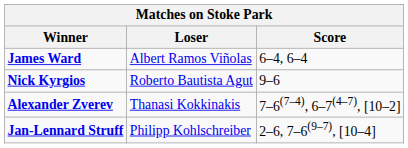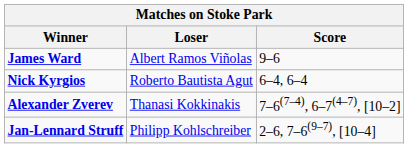James Ward | Score: 6–4, 6–4 -> 9–6
Nick Kyrgios | Score: 9–6 -> 6–4, 6–4
